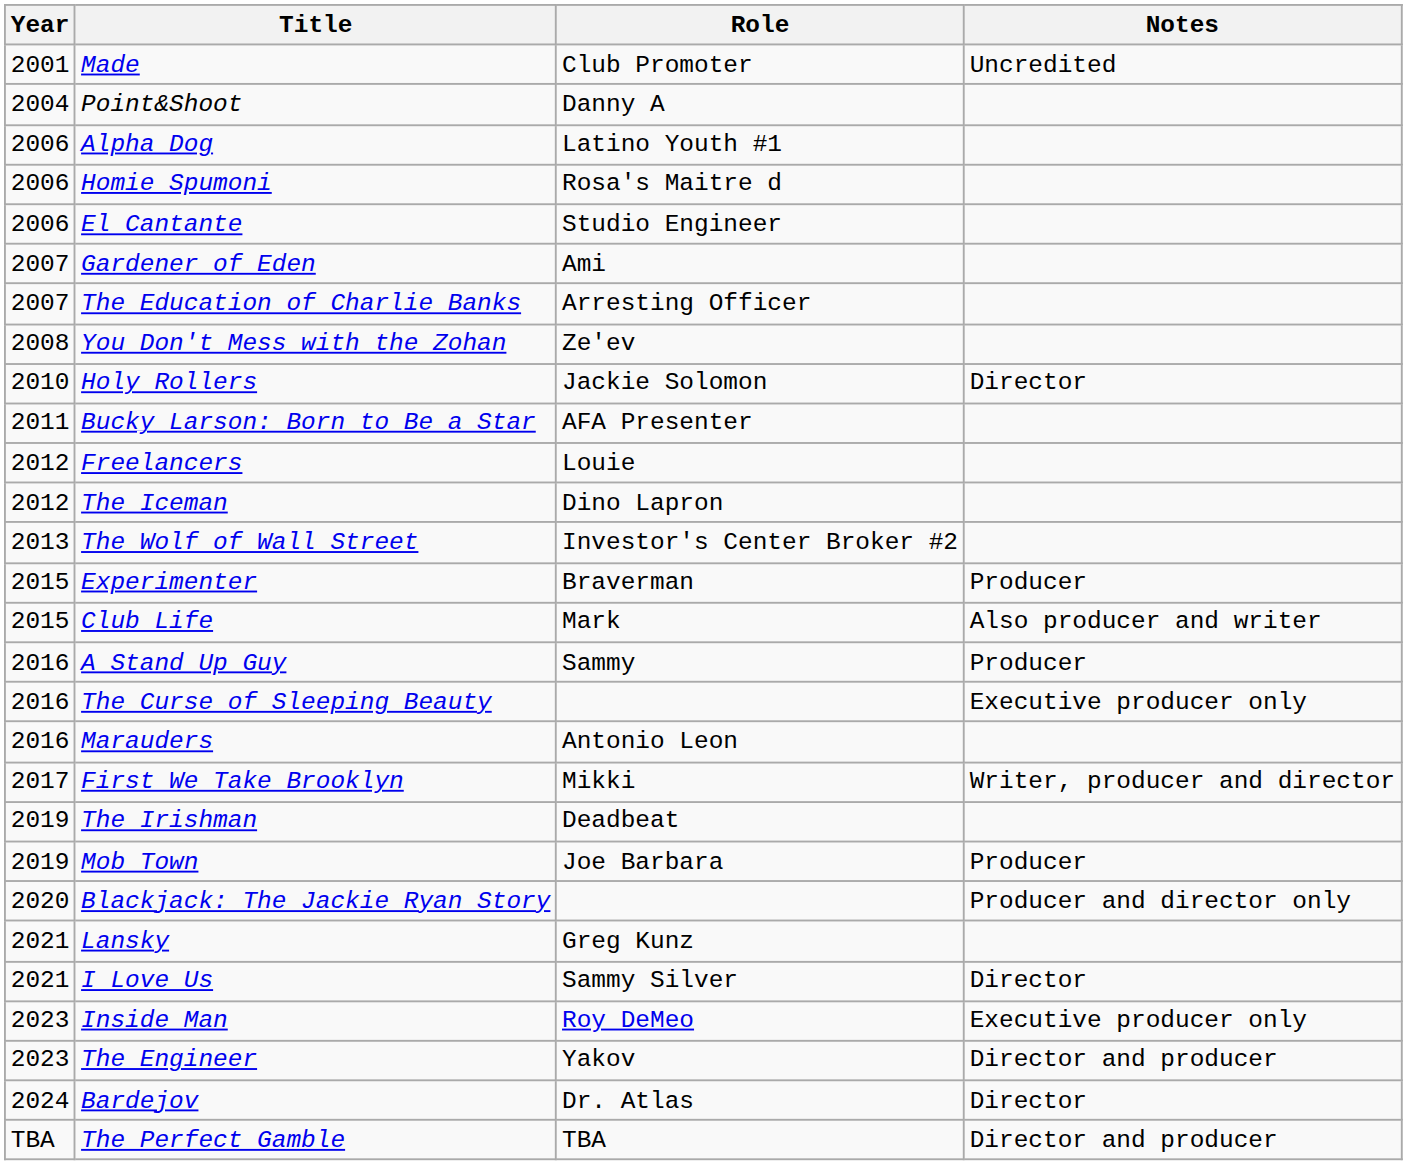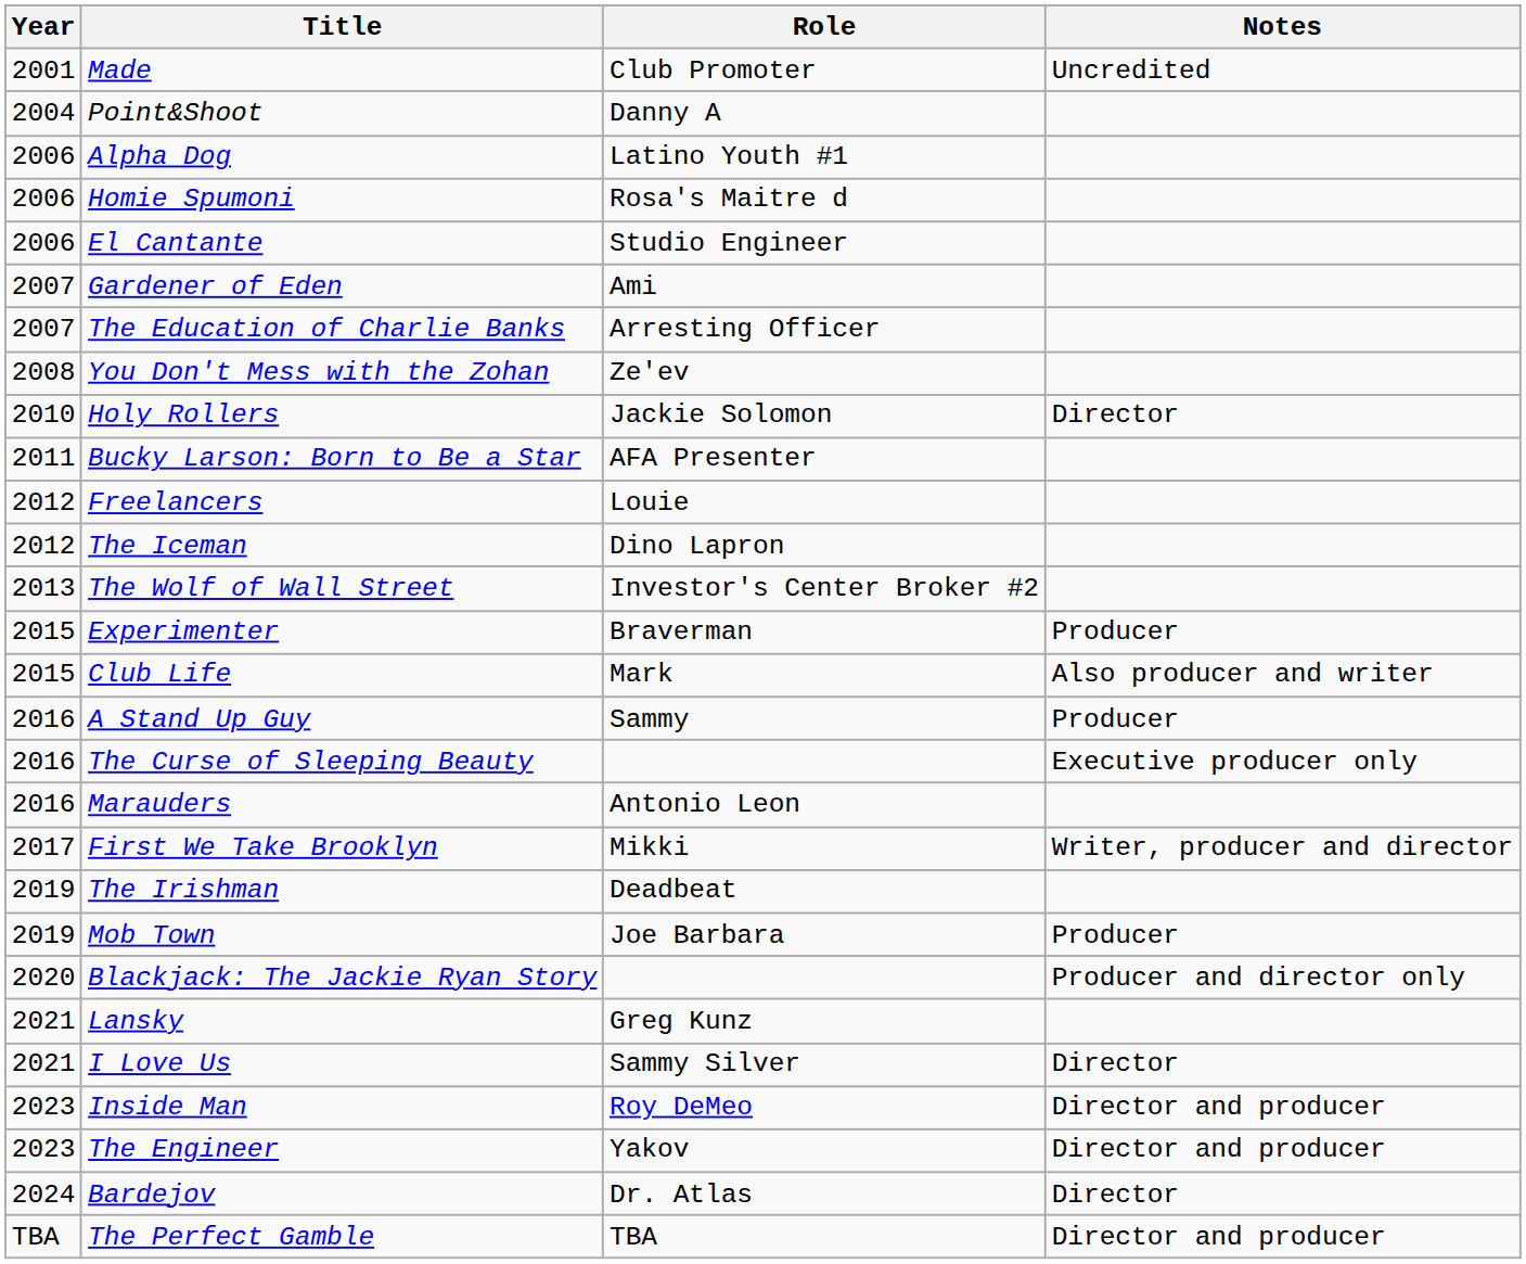Inside Man | Notes: Executive producer only -> Director and producer
